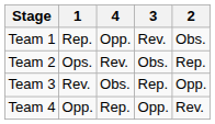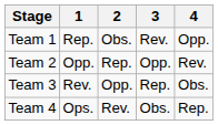columns swapped: 2 <-> 4
Team 2 | 1: Ops. -> Opp.
Team 2 | 3: Obs. -> Opp.
Team 4 | 1: Opp. -> Ops.
Team 4 | 3: Opp. -> Obs.
